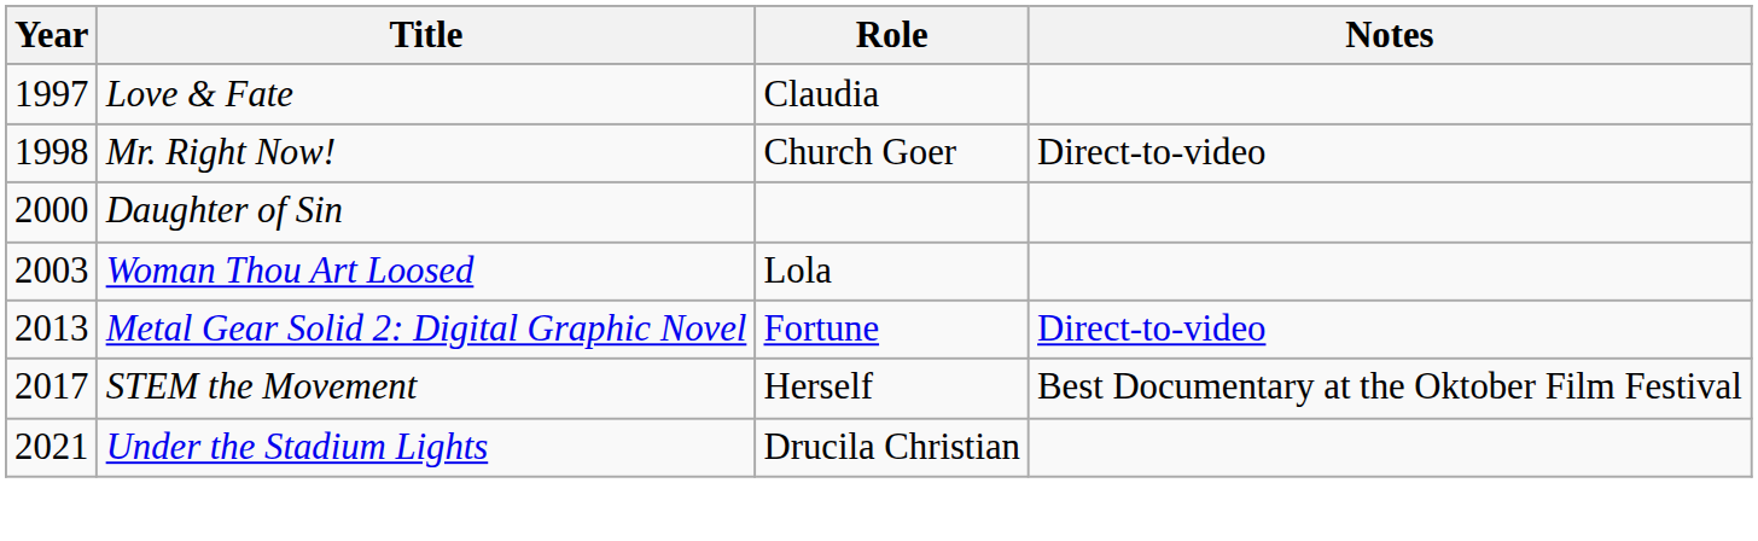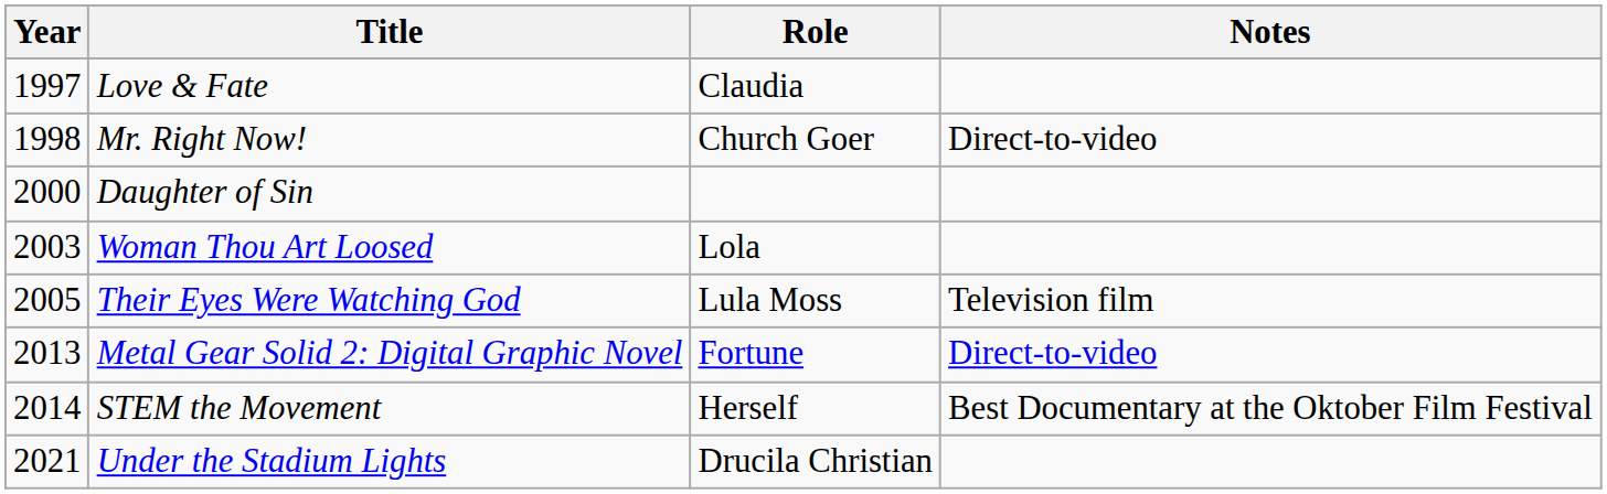+ row: 2005 | Their Eyes Were Watching God | Lula Moss | Television film
STEM the Movement | Year: 2017 -> 2014
